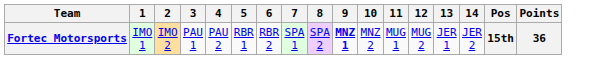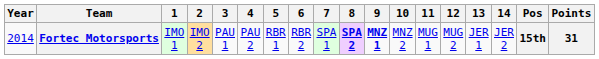+ column: Year | 2014
Fortec Motorsports | 8: normal -> bold
Fortec Motorsports | Points: 36 -> 31
